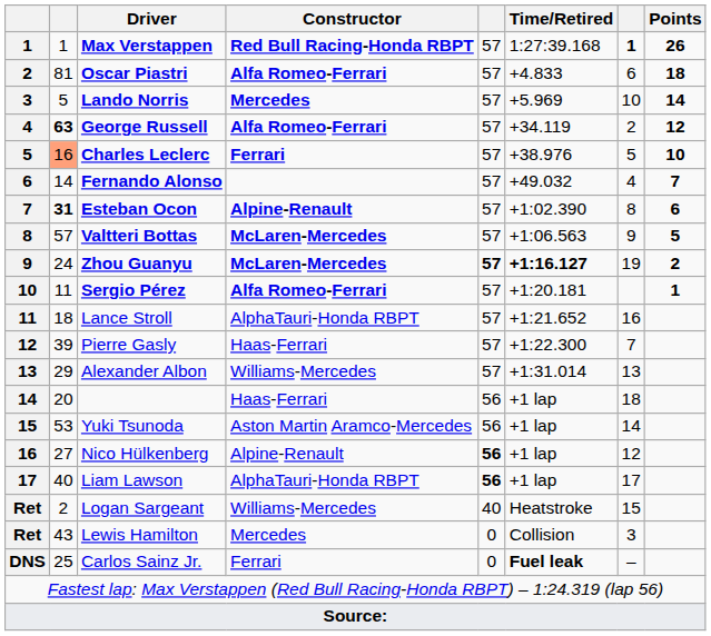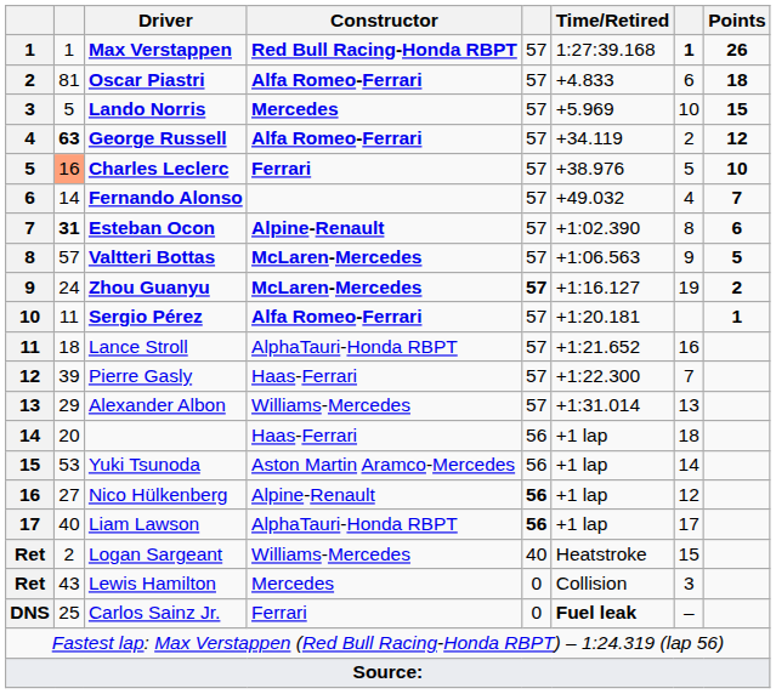Lando Norris | Points: 14 -> 15
Zhou Guanyu | Time/Retired: bold -> normal
